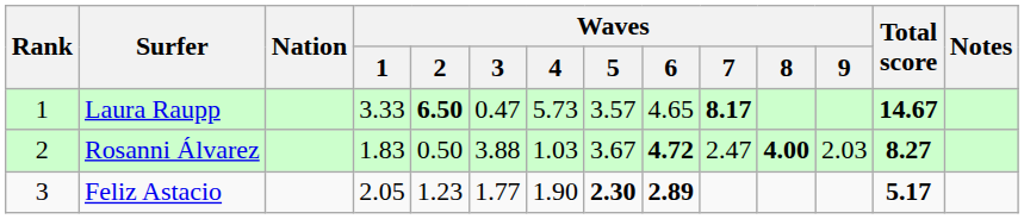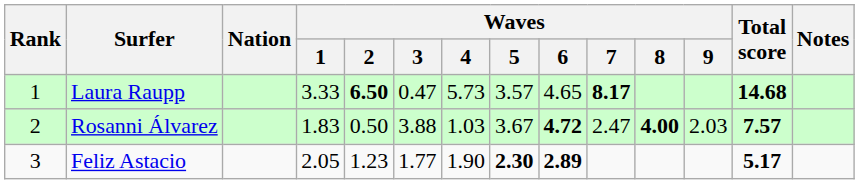Laura Raupp | Total score: 14.67 -> 14.68
Rosanni Álvarez | Total score: 8.27 -> 7.57
